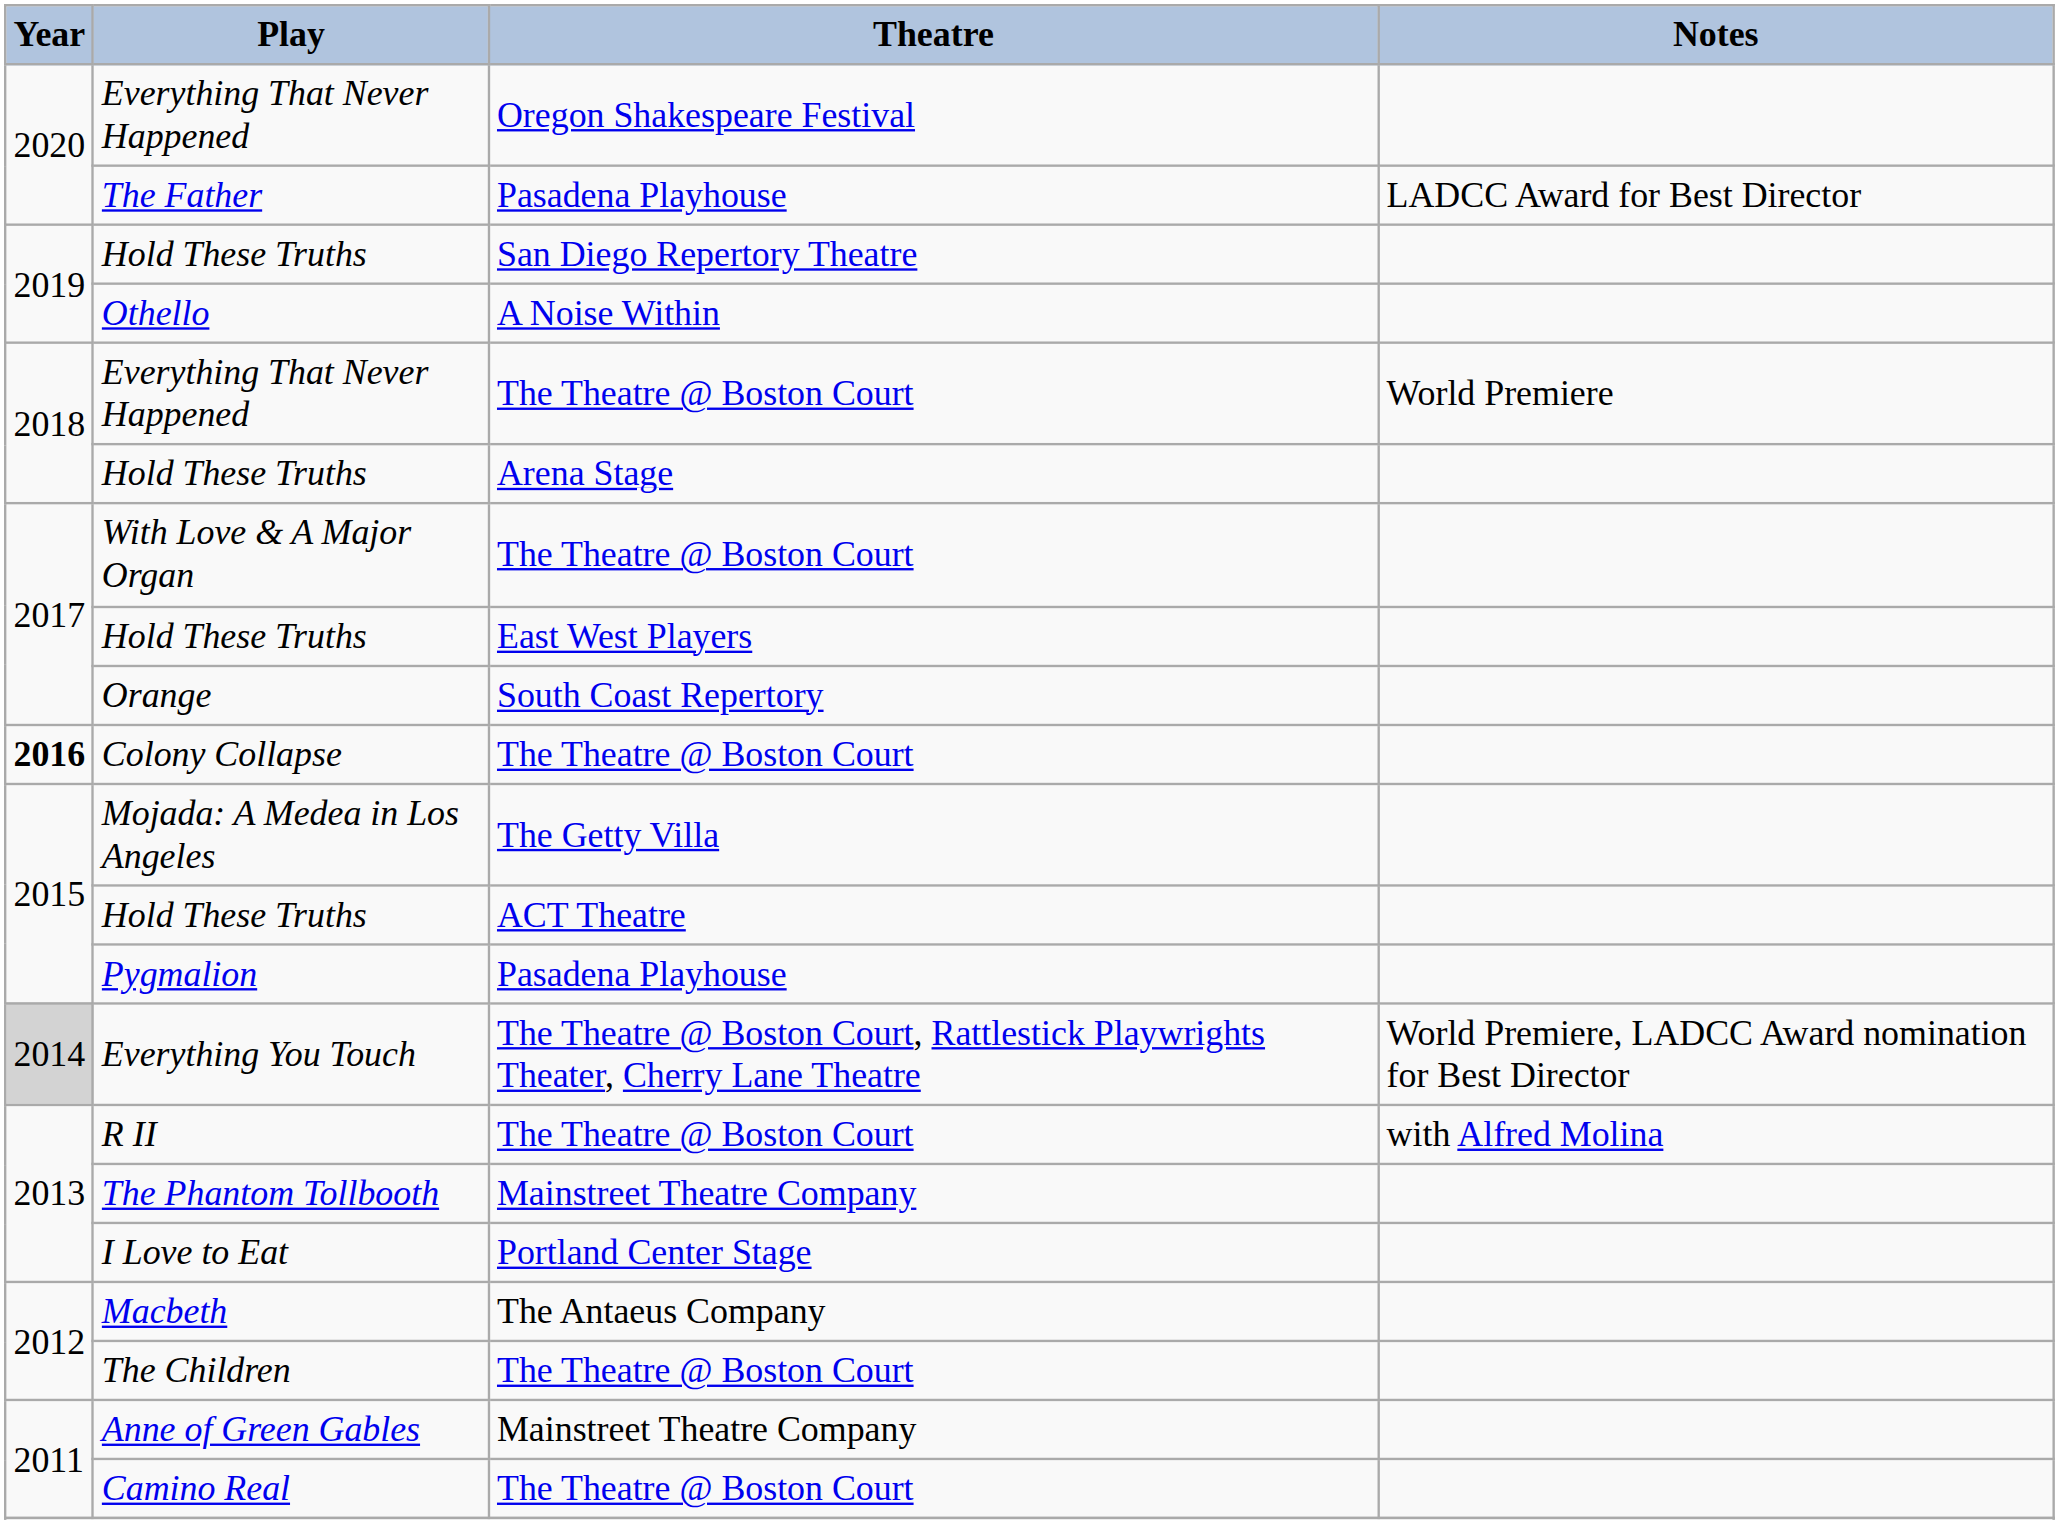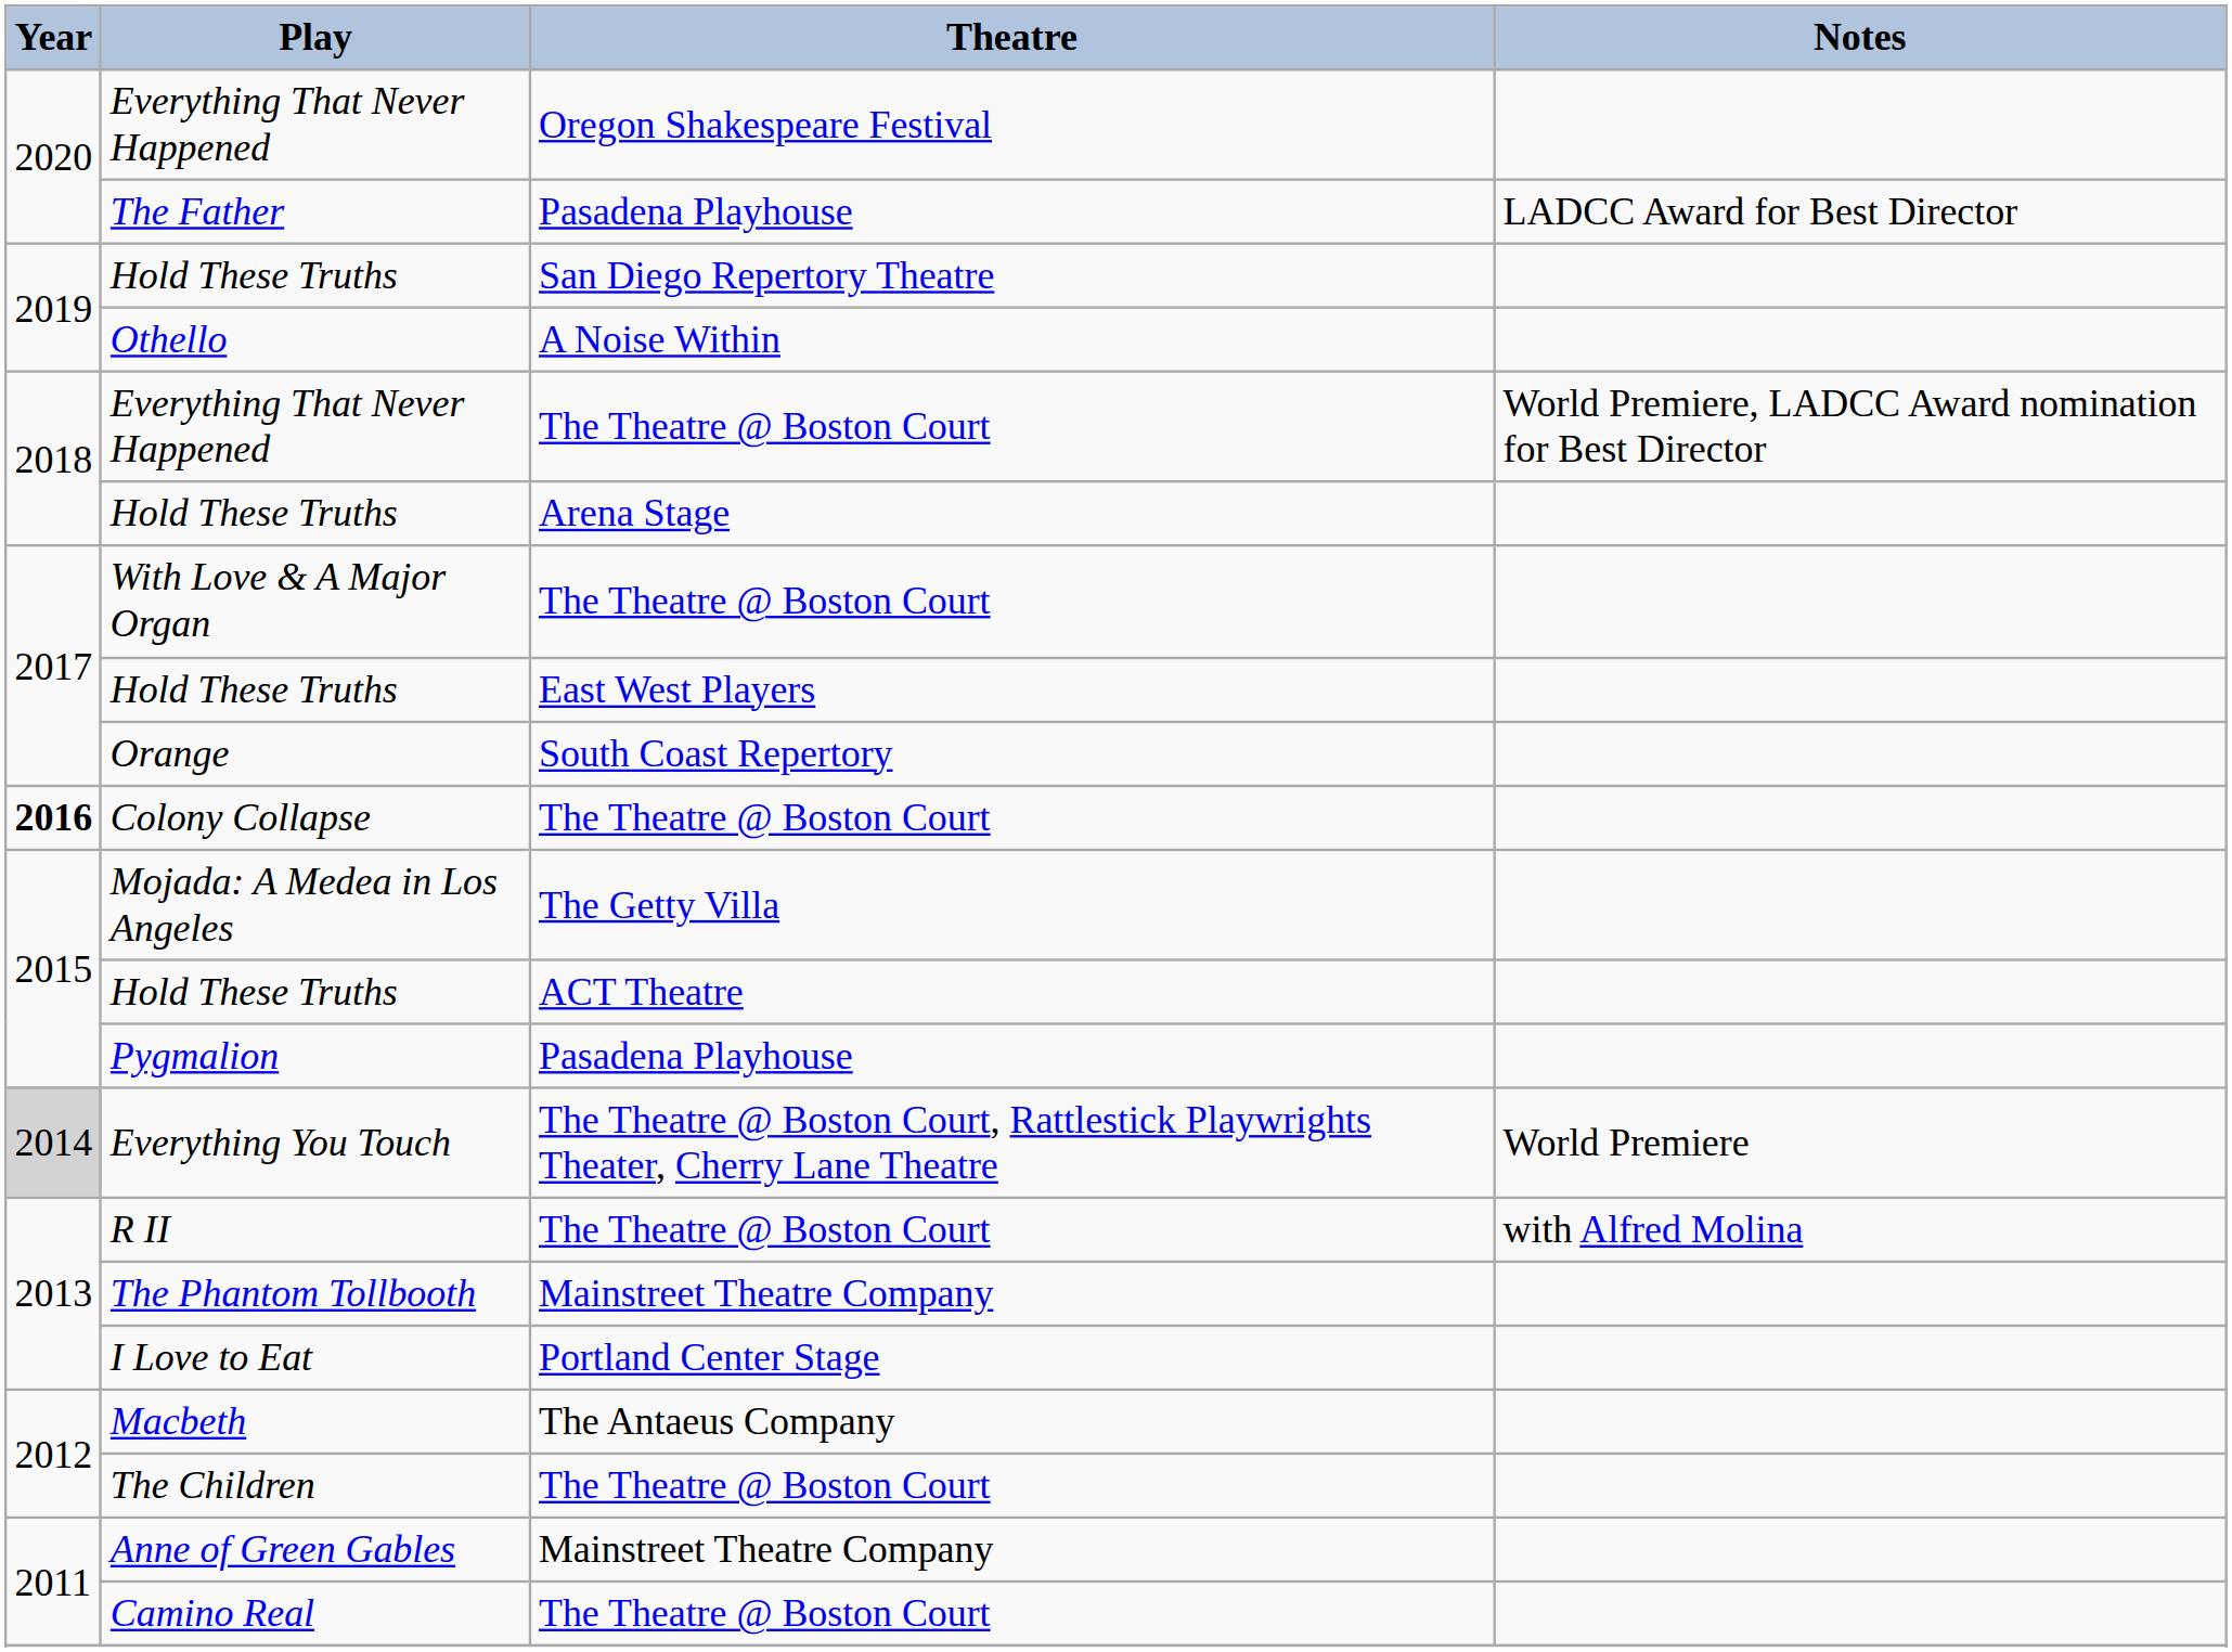Everything That Never Happened / The Theatre @ Boston Court | Notes: World Premiere -> World Premiere, LADCC Award nomination for Best Director
Everything You Touch | Notes: World Premiere, LADCC Award nomination for Best Director -> World Premiere
